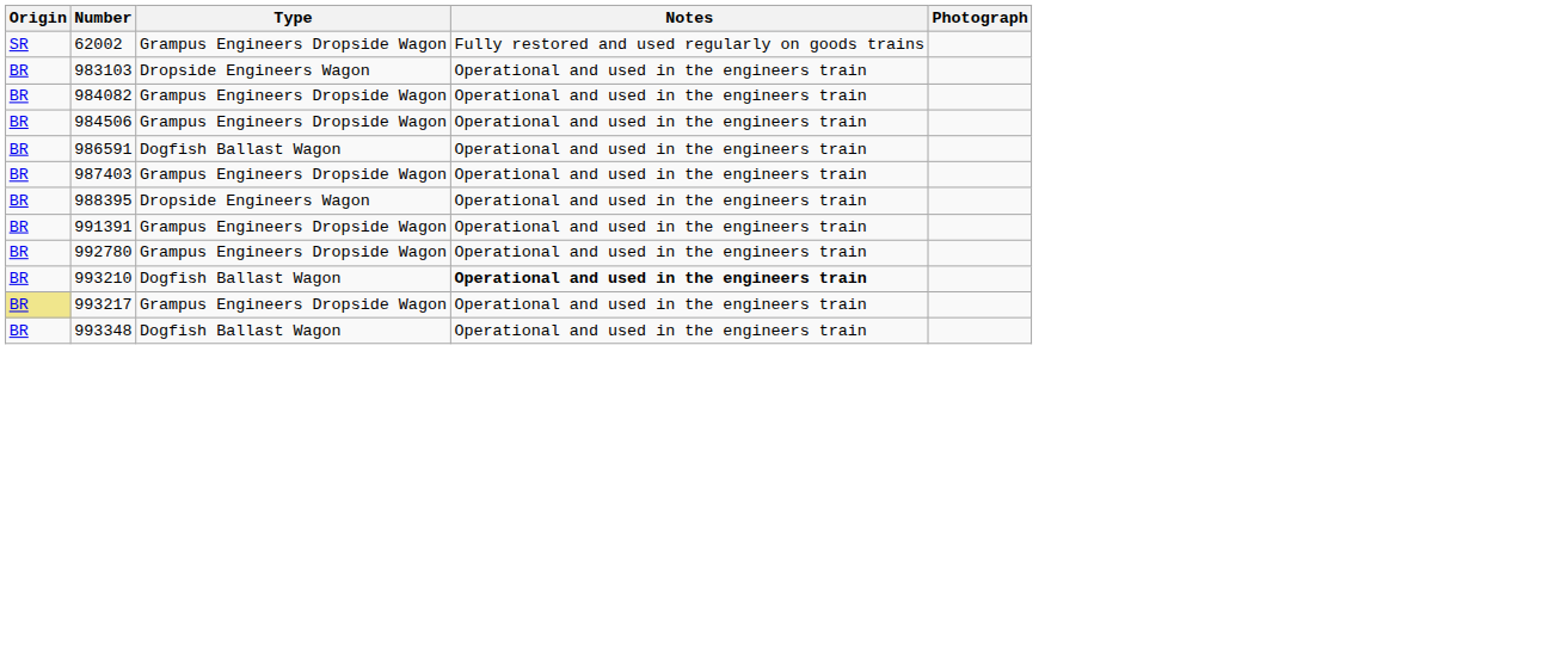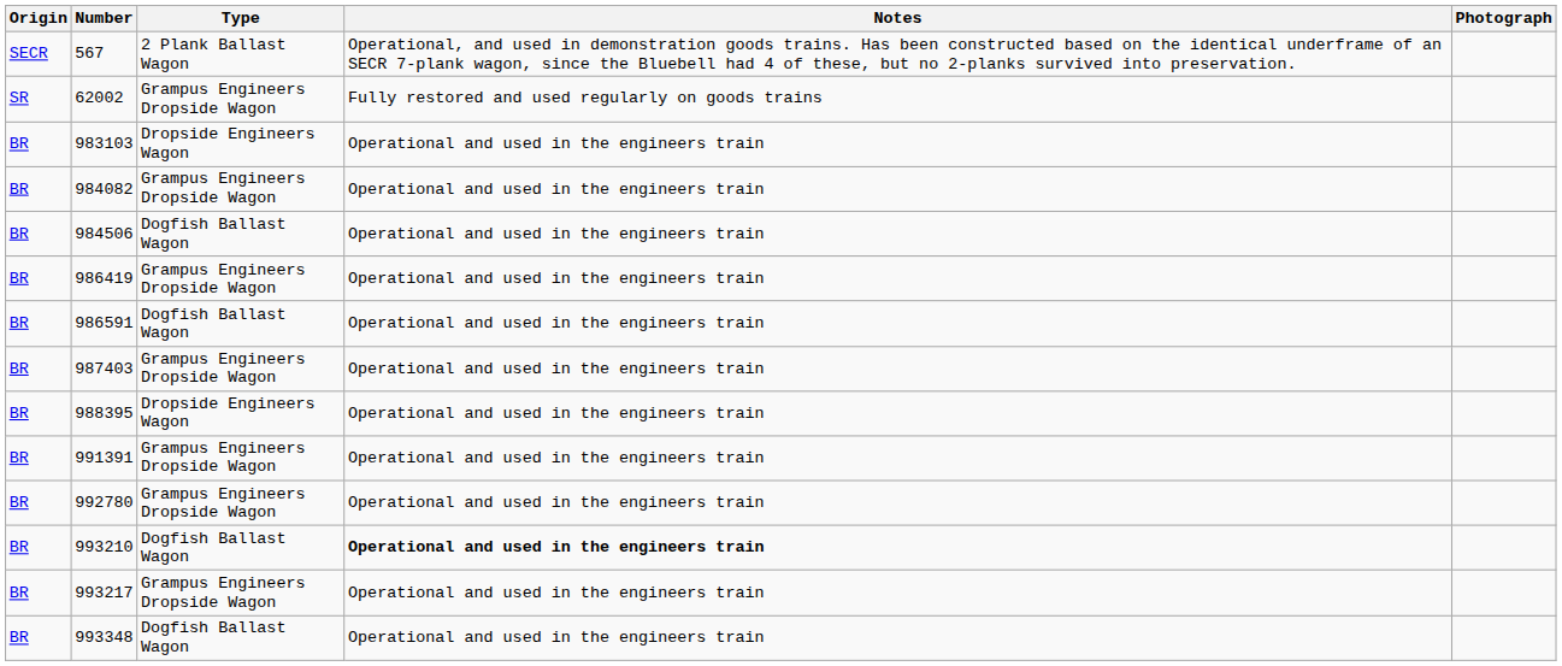+ row: SECR | 567 | 2 Plank Ballast Wagon | Operational, and used in demonstration goods trains. Has been constructed based on the identical underframe of an SECR 7-plank wagon, since the Bluebell had 4 of these, but no 2-planks survived into preservation.
984506 | Type: Grampus Engineers Dropside Wagon -> Dogfish Ballast Wagon
+ row: BR | 986419 | Grampus Engineers Dropside Wagon | Operational and used in the engineers train
993217 | Origin: khaki background -> no background
